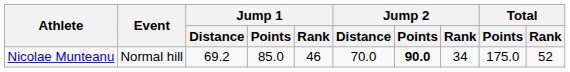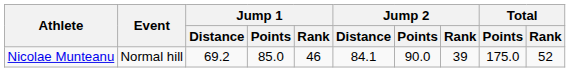Nicolae Munteanu | Jump 2 / Distance: 70.0 -> 84.1
Nicolae Munteanu | Jump 2 / Points: bold -> normal
Nicolae Munteanu | Jump 2 / Rank: 34 -> 39
